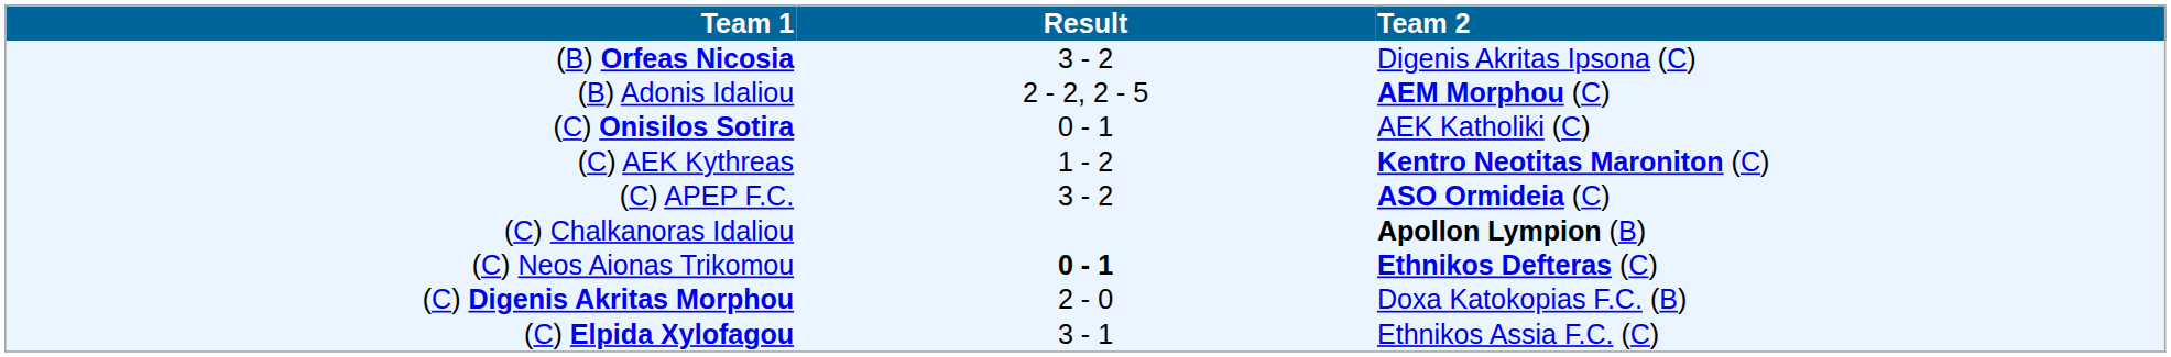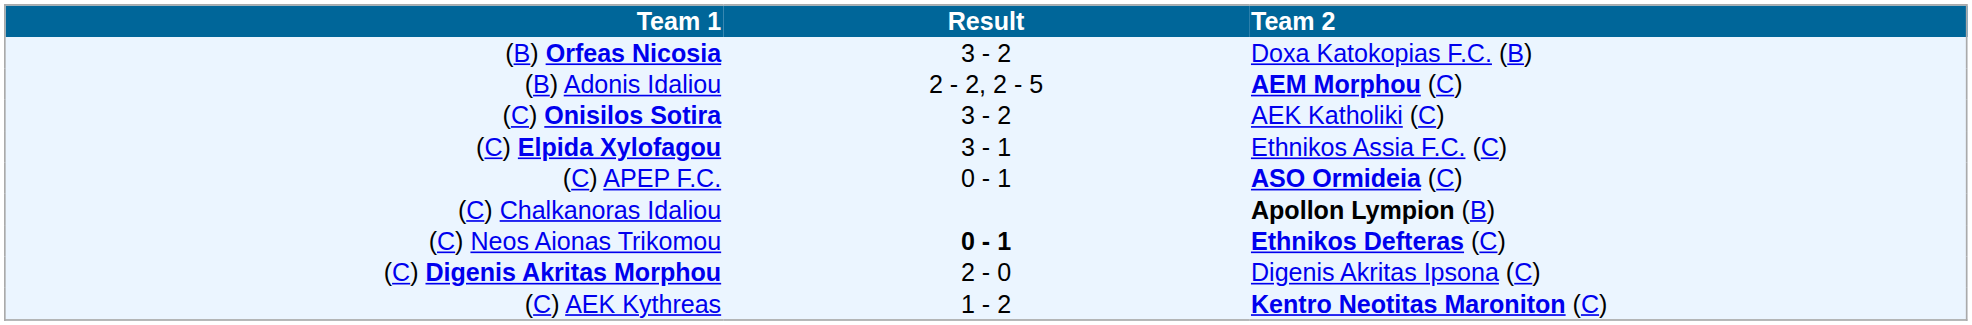(B) Orfeas Nicosia | Team 2: Digenis Akritas Ipsona (C) -> Doxa Katokopias F.C. (B)
(C) Onisilos Sotira | Result: 0 - 1 -> 3 - 2
rows swapped: (C) AEK Kythreas <-> (C) Elpida Xylofagou
(C) APEP F.C. | Result: 3 - 2 -> 0 - 1
(C) Digenis Akritas Morphou | Team 2: Doxa Katokopias F.C. (B) -> Digenis Akritas Ipsona (C)
